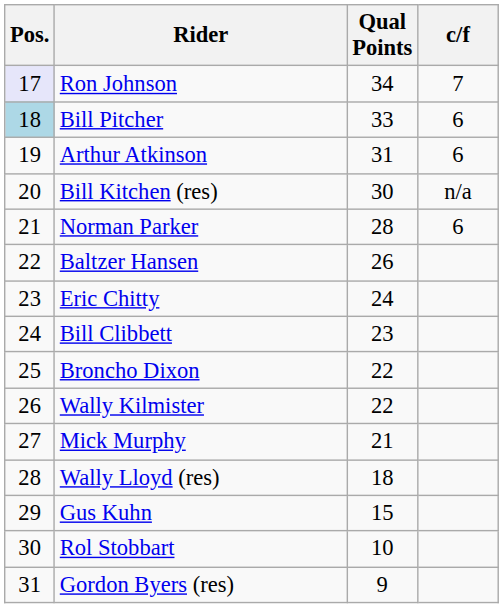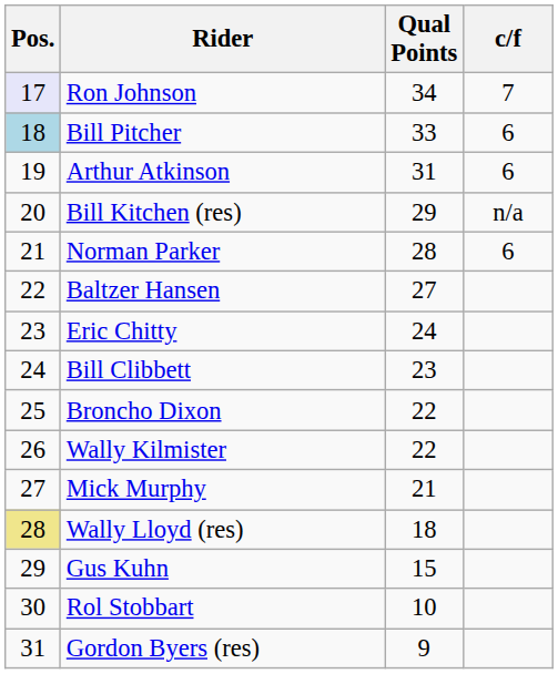Bill Kitchen (res) | Qual Points: 30 -> 29
Baltzer Hansen | Qual Points: 26 -> 27
Wally Lloyd (res) | Pos.: no background -> khaki background
